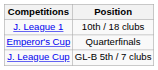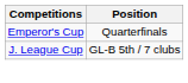- row: J. League 1 | 10th / 18 clubs
